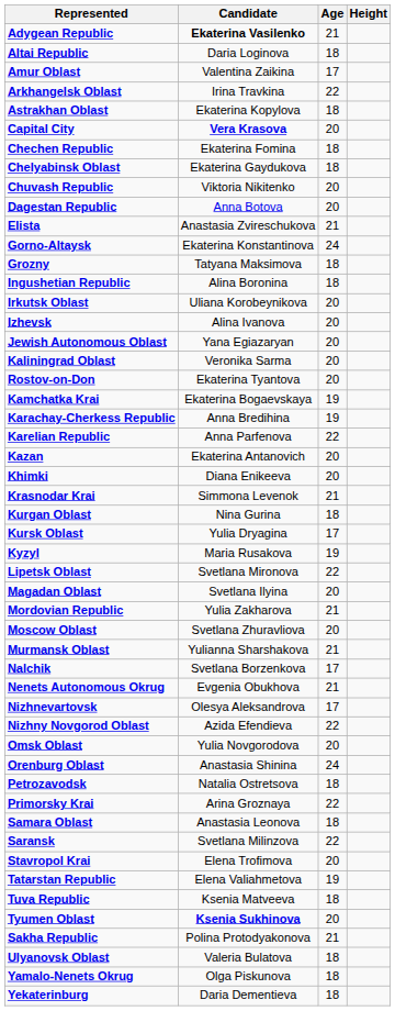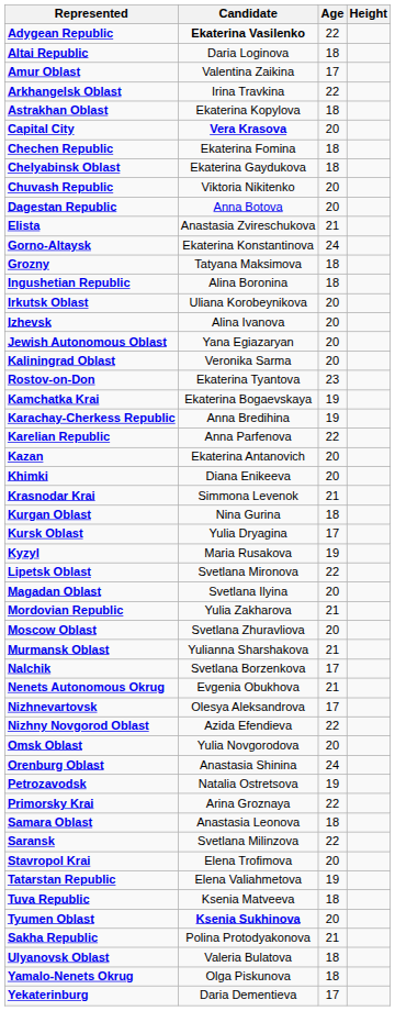Adygean Republic | Age: 21 -> 22
Rostov-on-Don | Age: 20 -> 23
Petrozavodsk | Age: 18 -> 19
Yekaterinburg | Age: 18 -> 17
